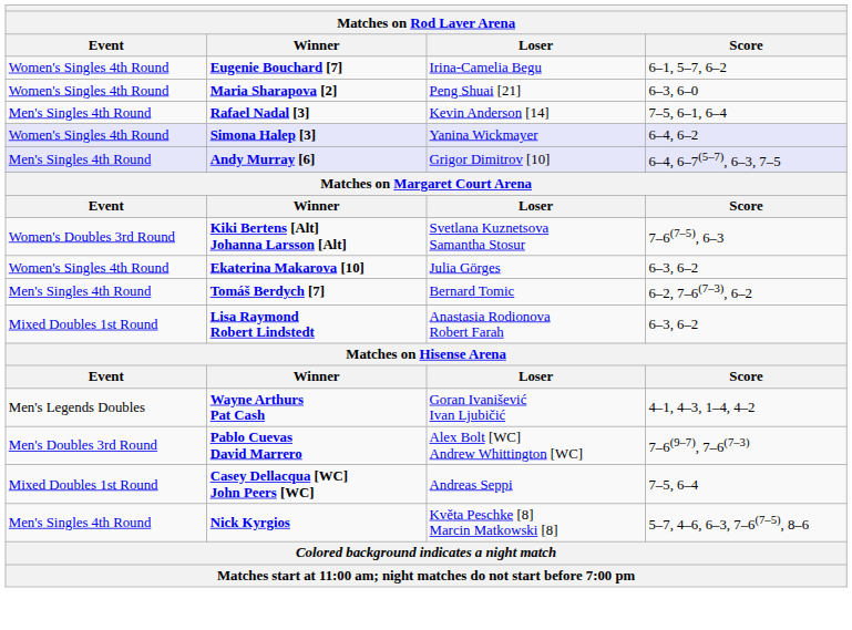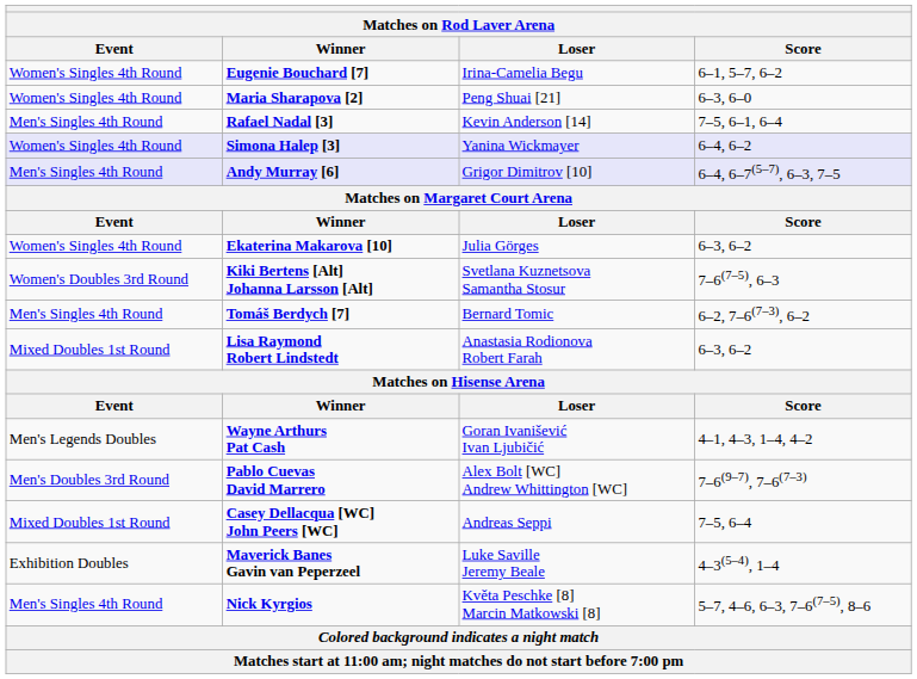rows swapped: Kiki Bertens [Alt] Johanna Larsson [Alt] <-> Ekaterina Makarova [10]
+ row: Exhibition Doubles | Maverick Banes Gavin van Peperzeel | Luke Saville Jeremy Beale | 4–3(5–4), 1–4
